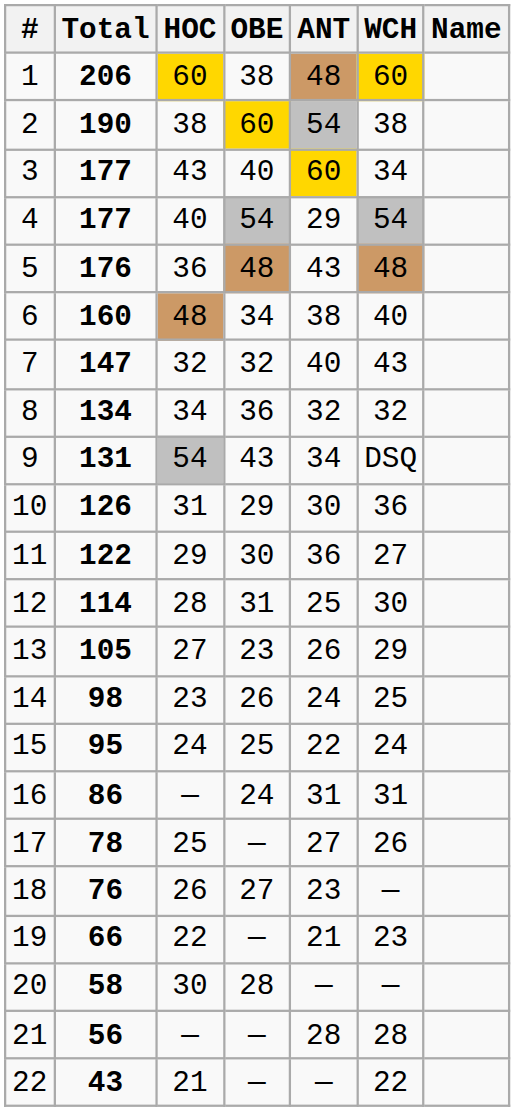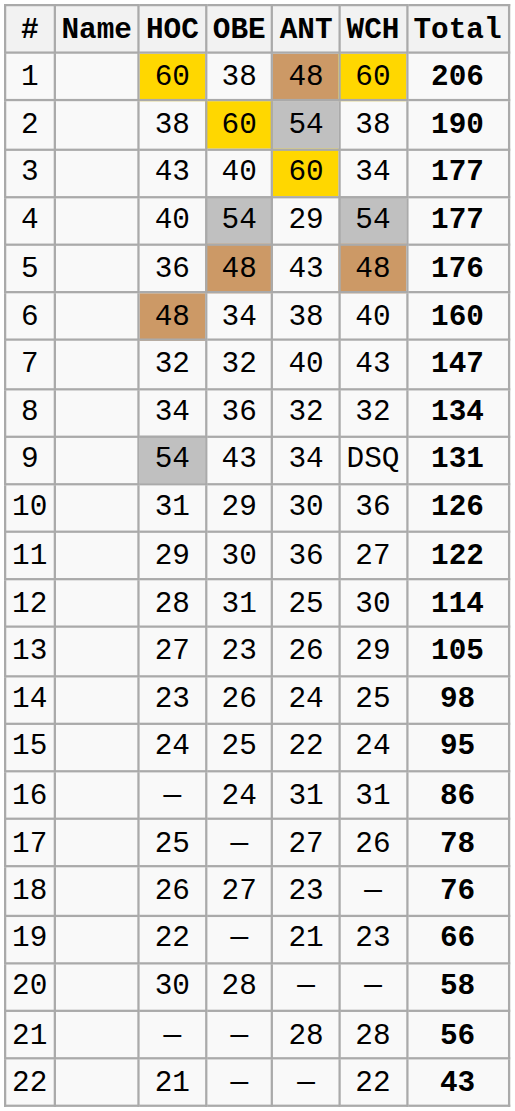columns swapped: Name <-> Total
